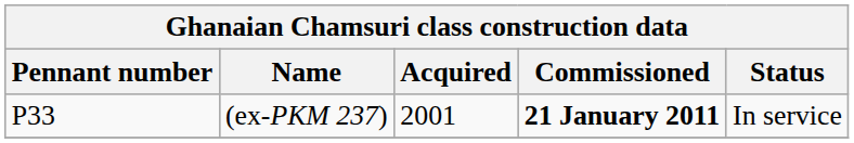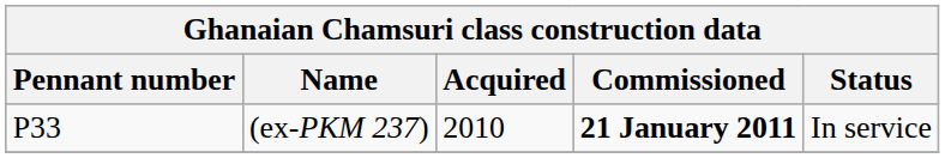(ex-PKM 237) | Acquired: 2001 -> 2010
